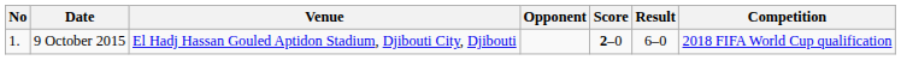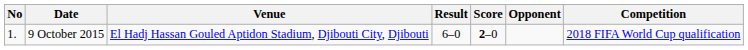columns swapped: Opponent <-> Result
